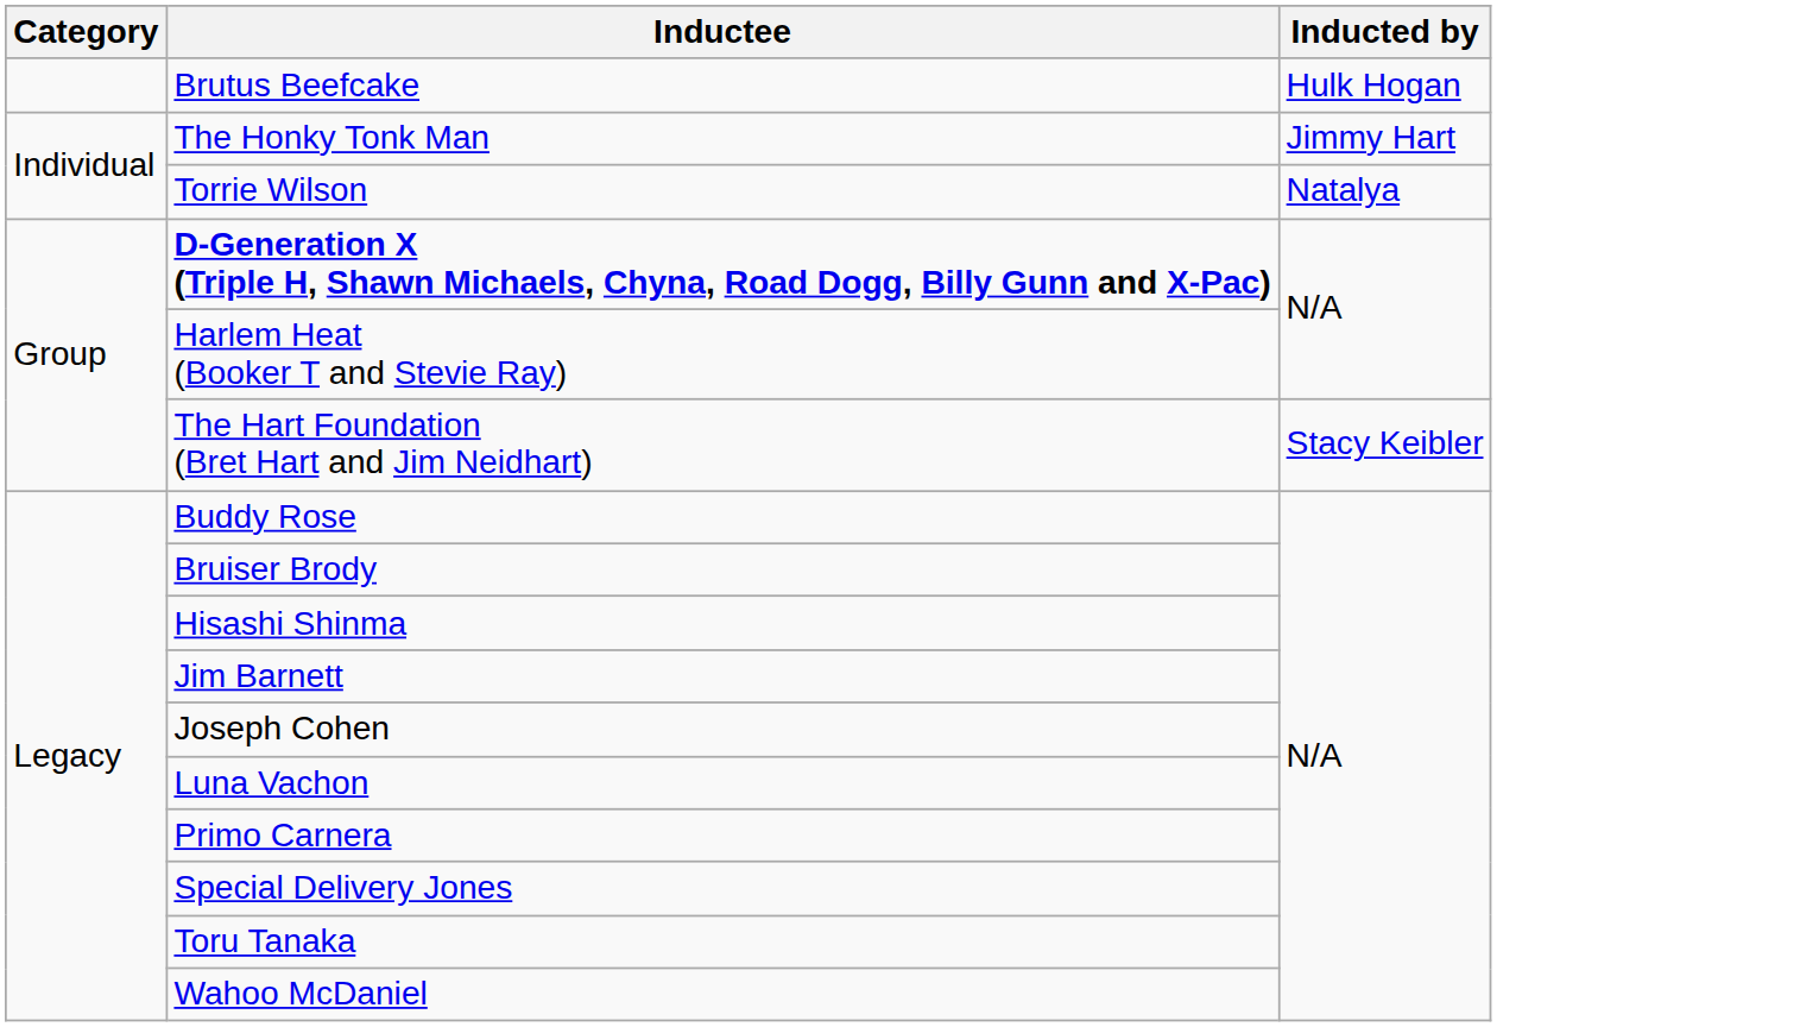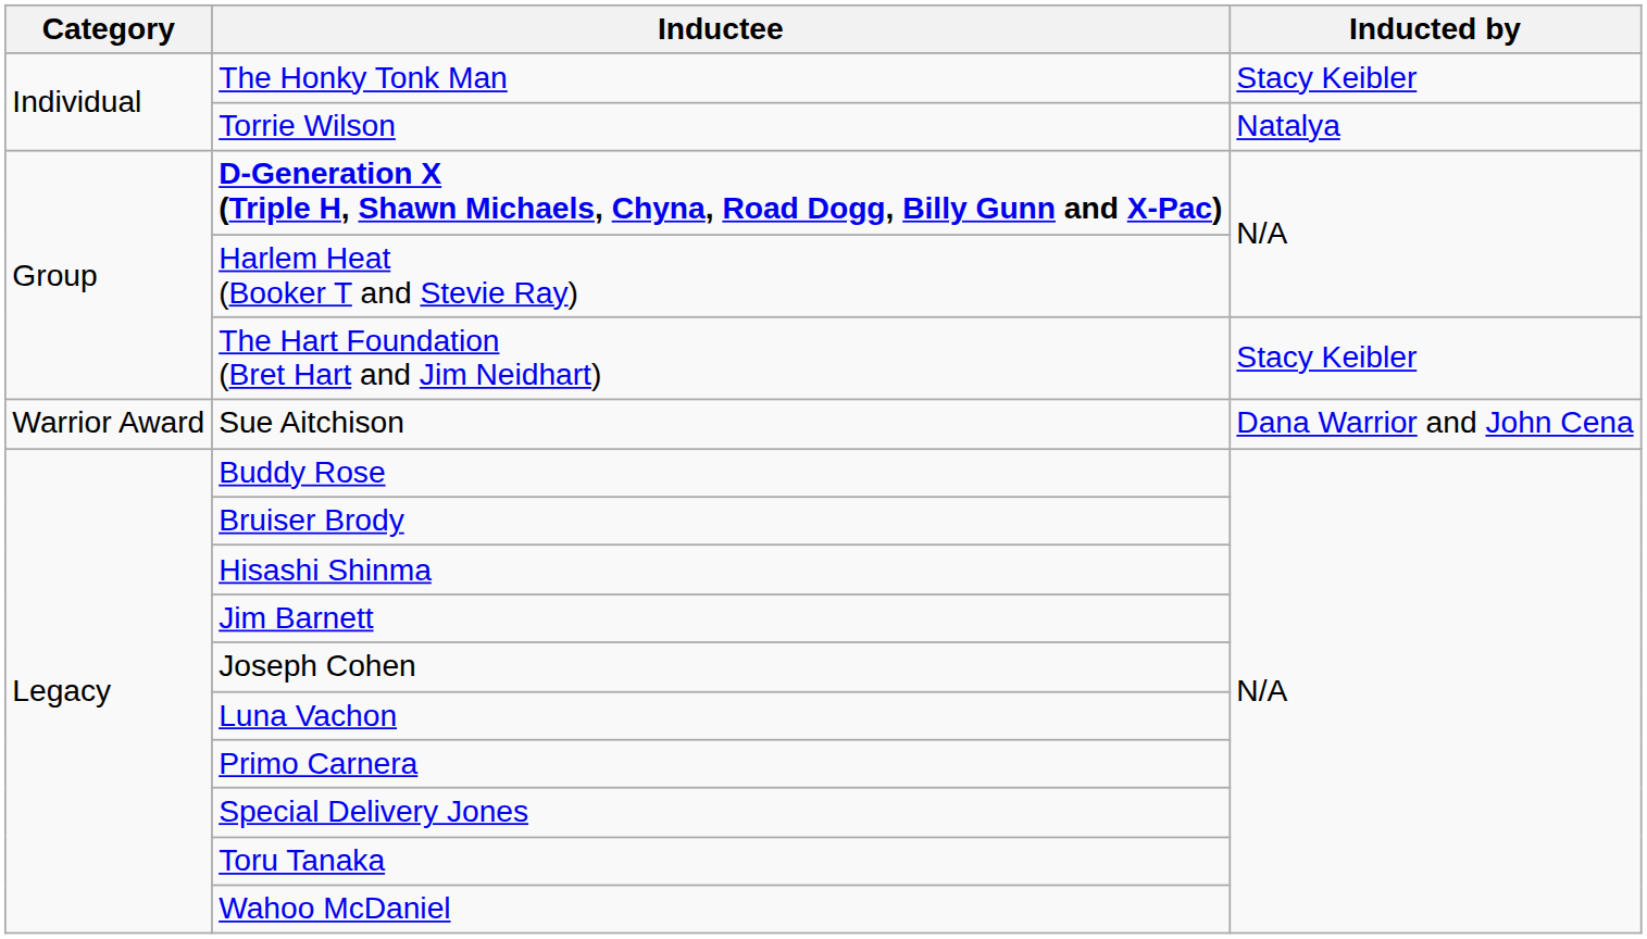- row: Brutus Beefcake | Hulk Hogan
The Honky Tonk Man | Inducted by: Jimmy Hart -> Stacy Keibler
+ row: Warrior Award | Sue Aitchison | Dana Warrior and John Cena
